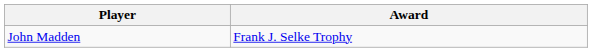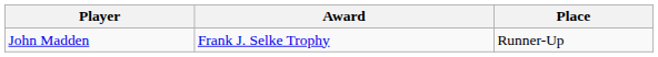+ column: Place | Runner-Up
